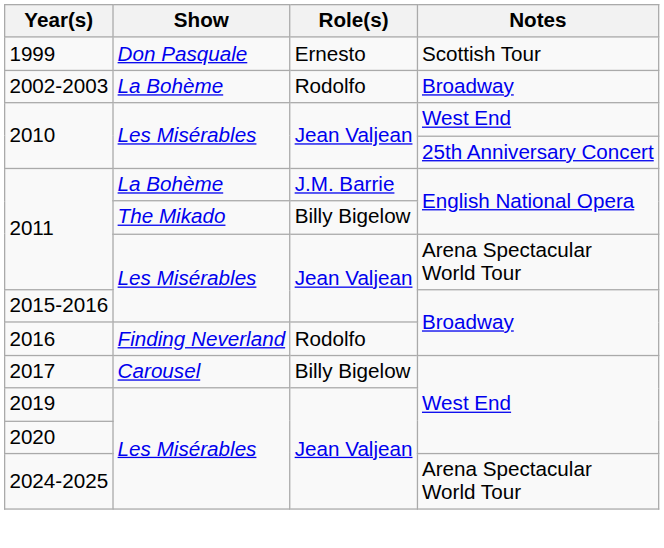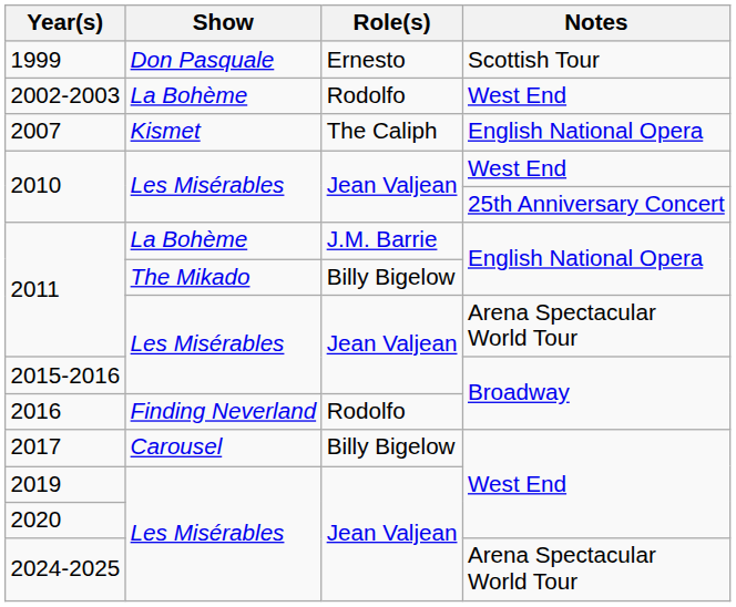2002-2003 | Notes: Broadway -> West End
+ row: 2007 | Kismet | The Caliph | English National Opera
